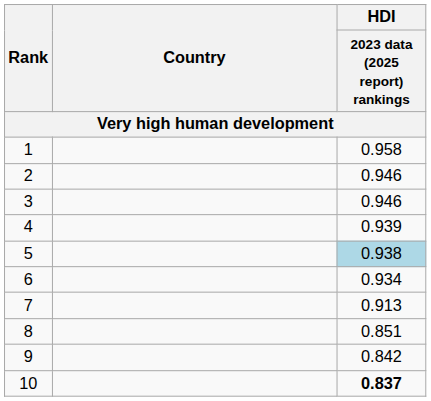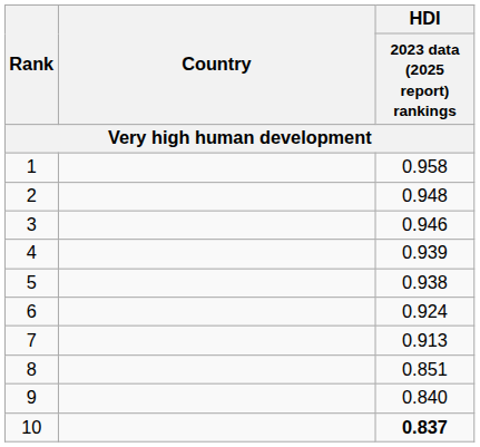2 | HDI / 2023 data (2025 report) rankings: 0.946 -> 0.948
5 | HDI / 2023 data (2025 report) rankings: lightblue background -> no background
6 | HDI / 2023 data (2025 report) rankings: 0.934 -> 0.924
9 | HDI / 2023 data (2025 report) rankings: 0.842 -> 0.840
